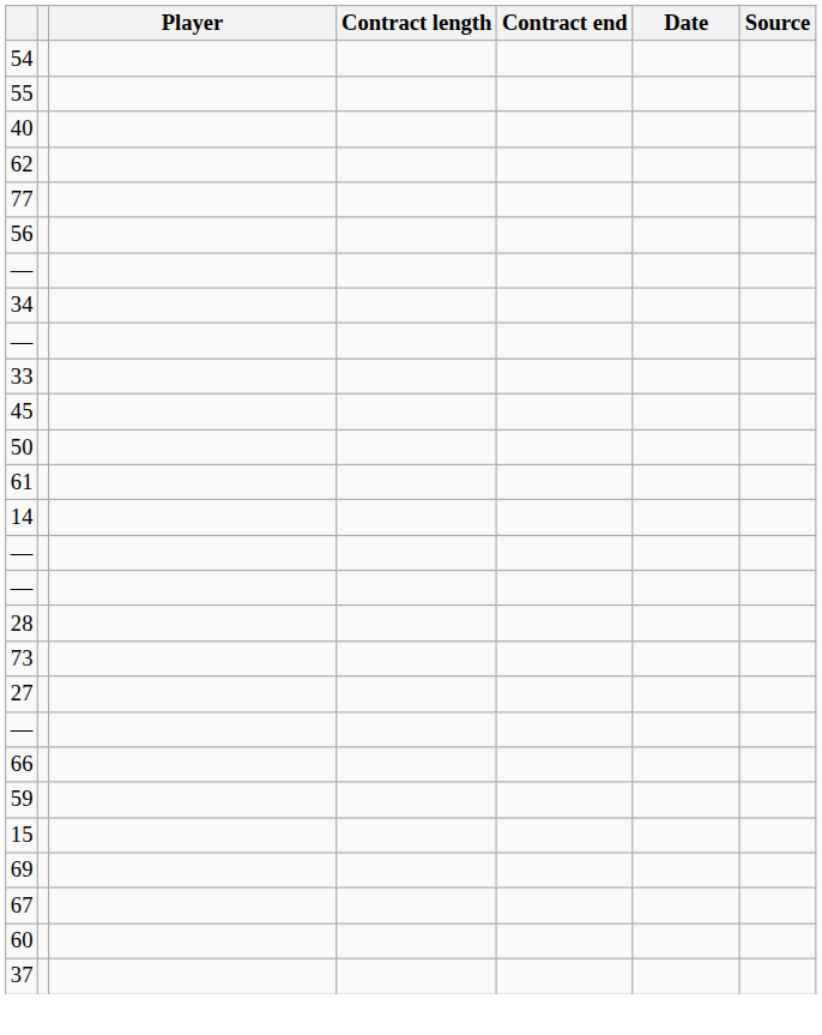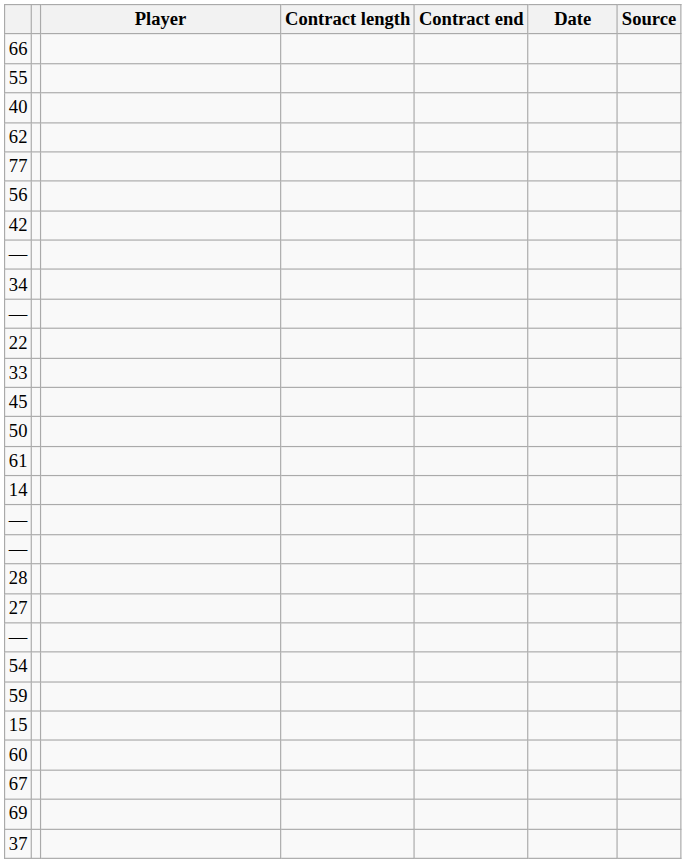rows swapped: 54 <-> 66
+ row: 42
+ row: 22
- row: 73
rows swapped: 69 <-> 60
